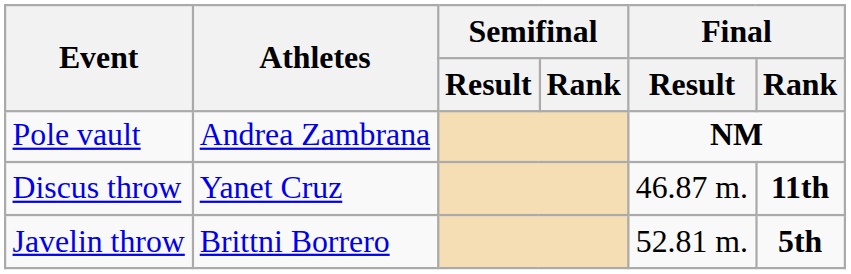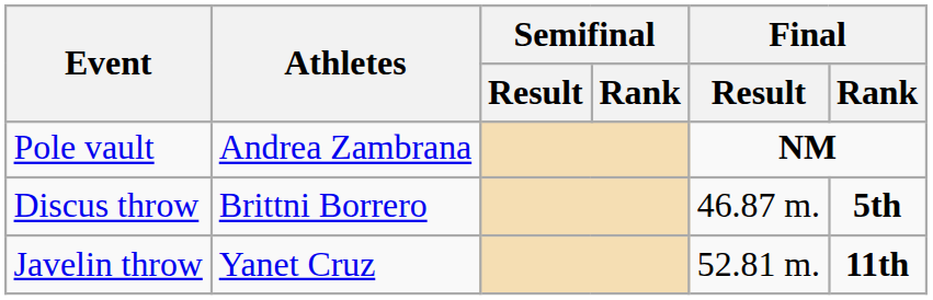Discus throw | Athletes: Yanet Cruz -> Brittni Borrero
Discus throw | Final / Rank: 11th -> 5th
Javelin throw | Athletes: Brittni Borrero -> Yanet Cruz
Javelin throw | Final / Rank: 5th -> 11th
